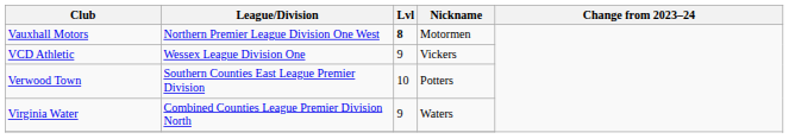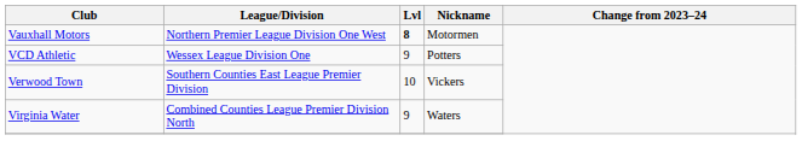VCD Athletic | Nickname: Vickers -> Potters
Verwood Town | Nickname: Potters -> Vickers
